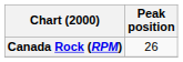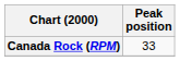Canada Rock (RPM) | Peak position: 26 -> 33
